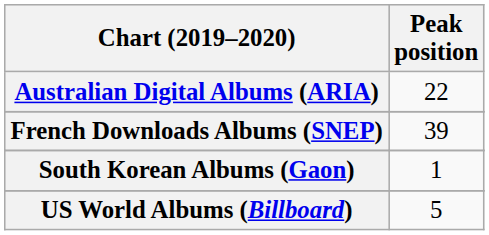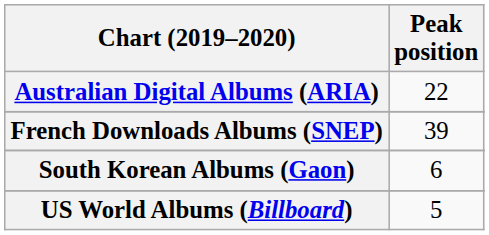South Korean Albums (Gaon) | Peak position: 1 -> 6
